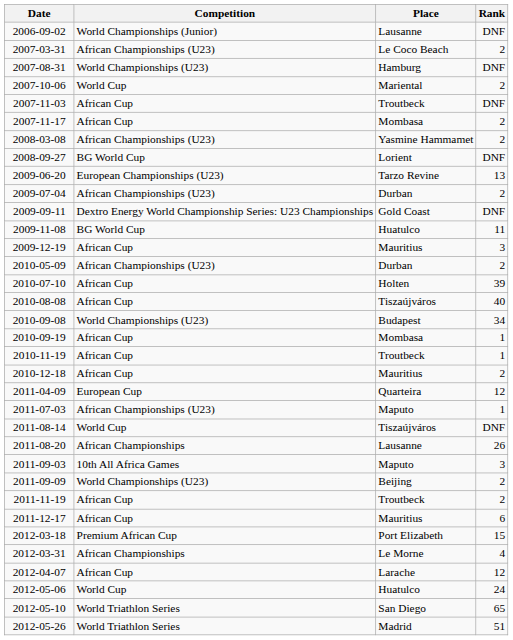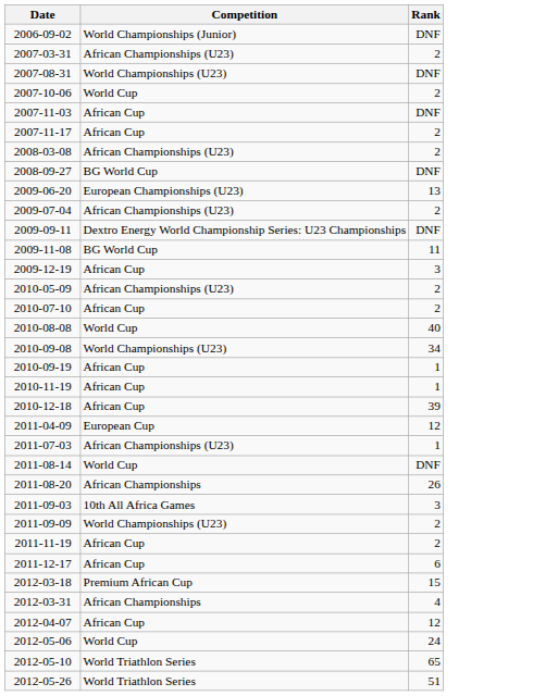- column: Place | Lausanne | Le Coco Beach | Hamburg | Mariental | Troutbeck | Mombasa | Yasmine Hammamet | Lorient | Tarzo Revine | Durban | Gold Coast | Huatulco | Mauritius | Durban | Holten | Tiszaújváros | Budapest | Mombasa | Troutbeck | Mauritius | Quarteira | Maputo | Tiszaújváros | Lausanne | Maputo | Beijing | Troutbeck | Mauritius | Port Elizabeth | Le Morne | Larache | Huatulco | San Diego | Madrid
2010-07-10 | Rank: 39 -> 2
2010-08-08 | Competition: African Cup -> World Cup
2010-12-18 | Rank: 2 -> 39
